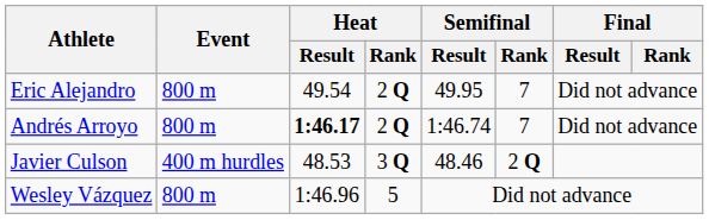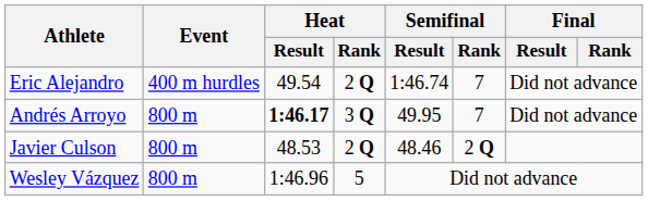Eric Alejandro | Event: 800 m -> 400 m hurdles
Eric Alejandro | Semifinal / Result: 49.95 -> 1:46.74
Andrés Arroyo | Heat / Rank: 2 Q -> 3 Q
Andrés Arroyo | Semifinal / Result: 1:46.74 -> 49.95
Javier Culson | Event: 400 m hurdles -> 800 m
Javier Culson | Heat / Rank: 3 Q -> 2 Q
